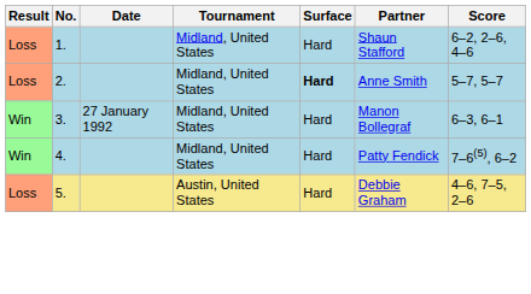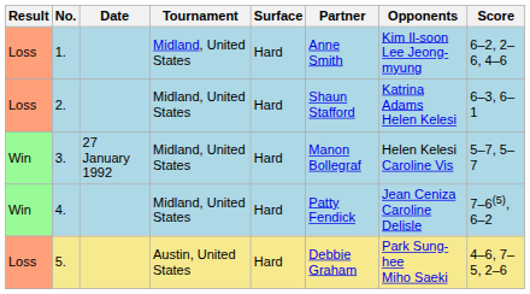+ column: Opponents | Kim Il-soon Lee Jeong-myung | Katrina Adams Helen Kelesi | Helen Kelesi Caroline Vis | Jean Ceniza Caroline Delisle | Park Sung-hee Miho Saeki
1. | Partner: Shaun Stafford -> Anne Smith
2. | Surface: bold -> normal
2. | Partner: Anne Smith -> Shaun Stafford
2. | Score: 5–7, 5–7 -> 6–3, 6–1
3. | Score: 6–3, 6–1 -> 5–7, 5–7
